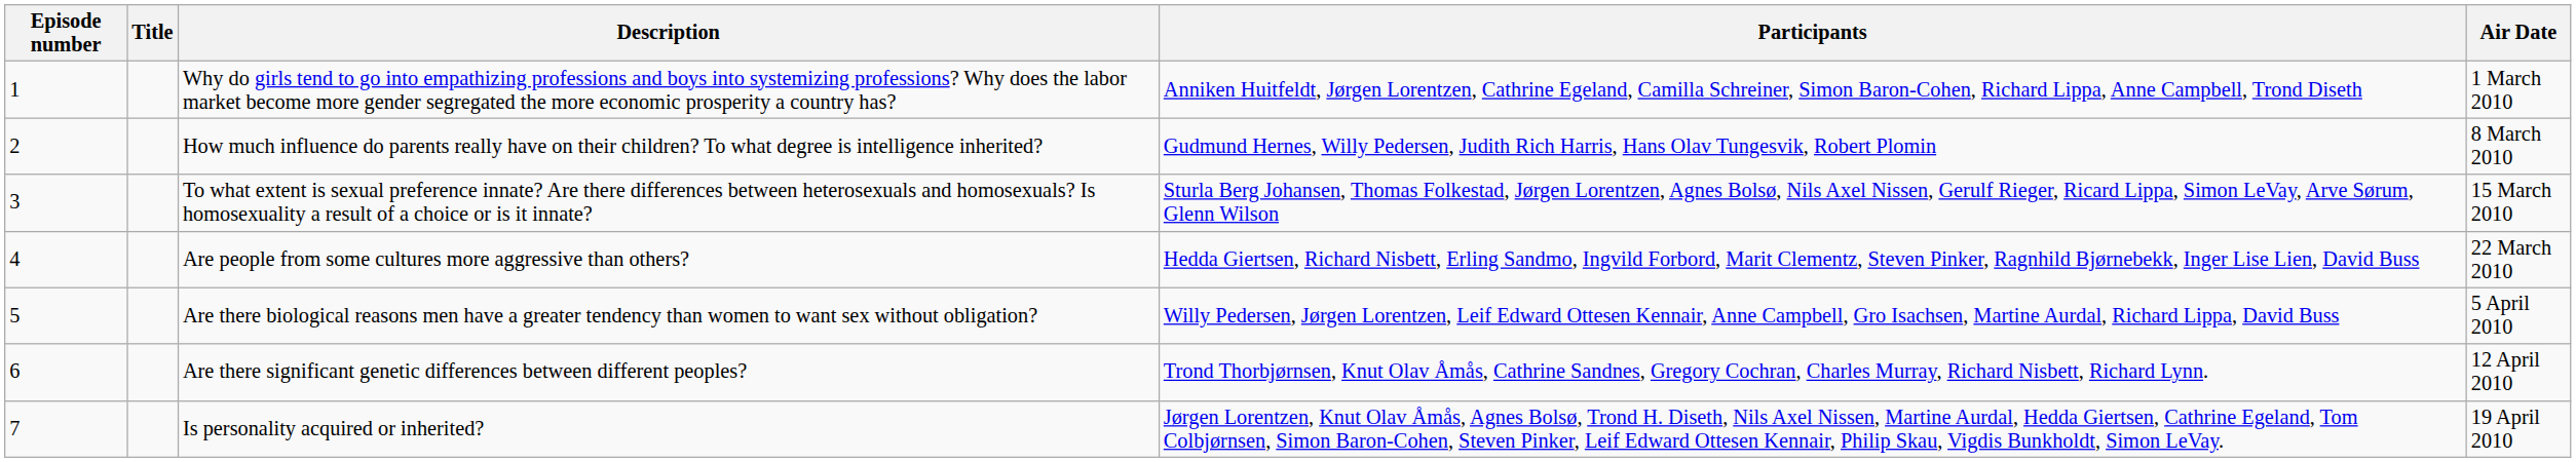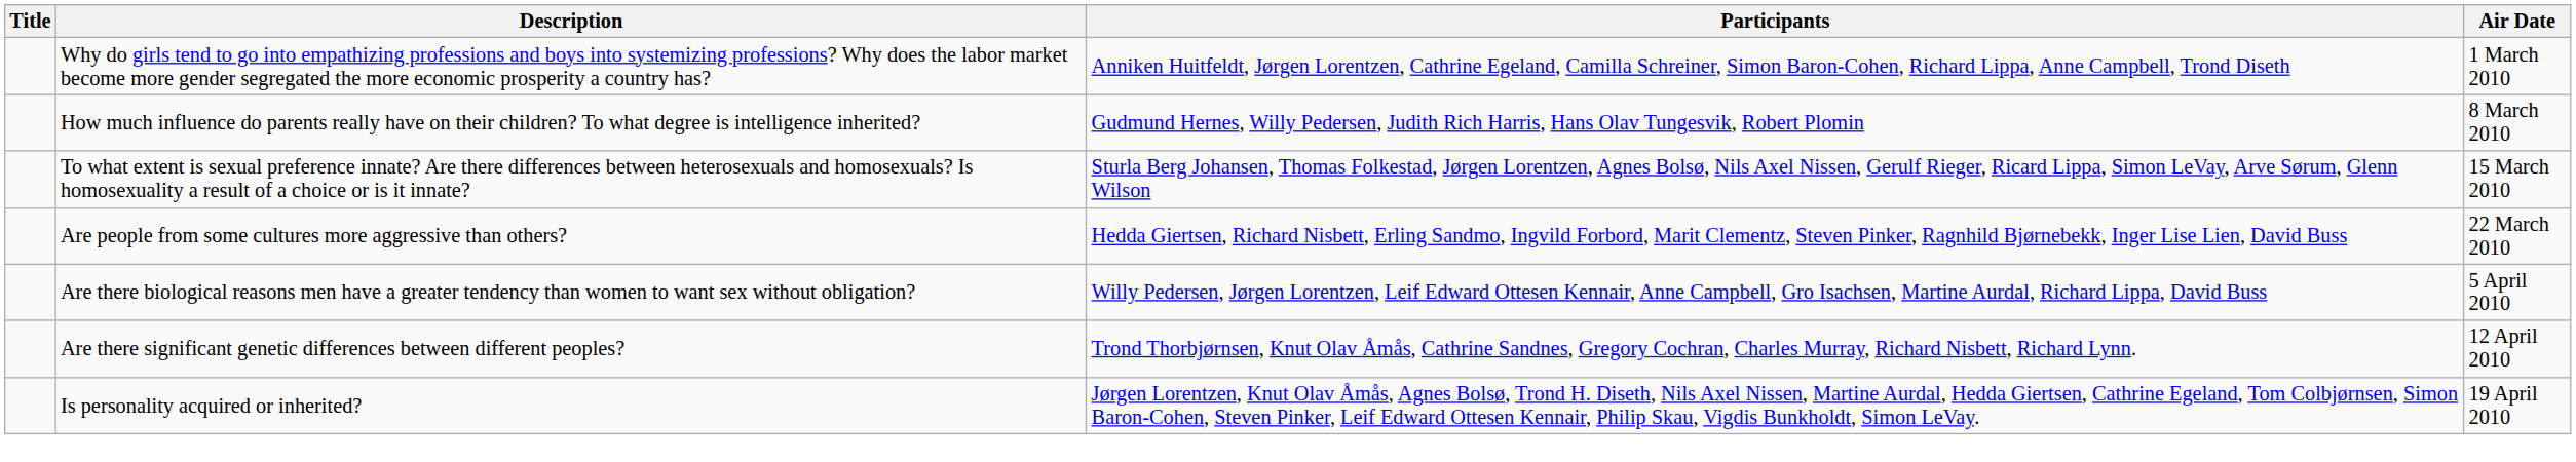- column: Episode number | 1 | 2 | 3 | 4 | 5 | 6 | 7
